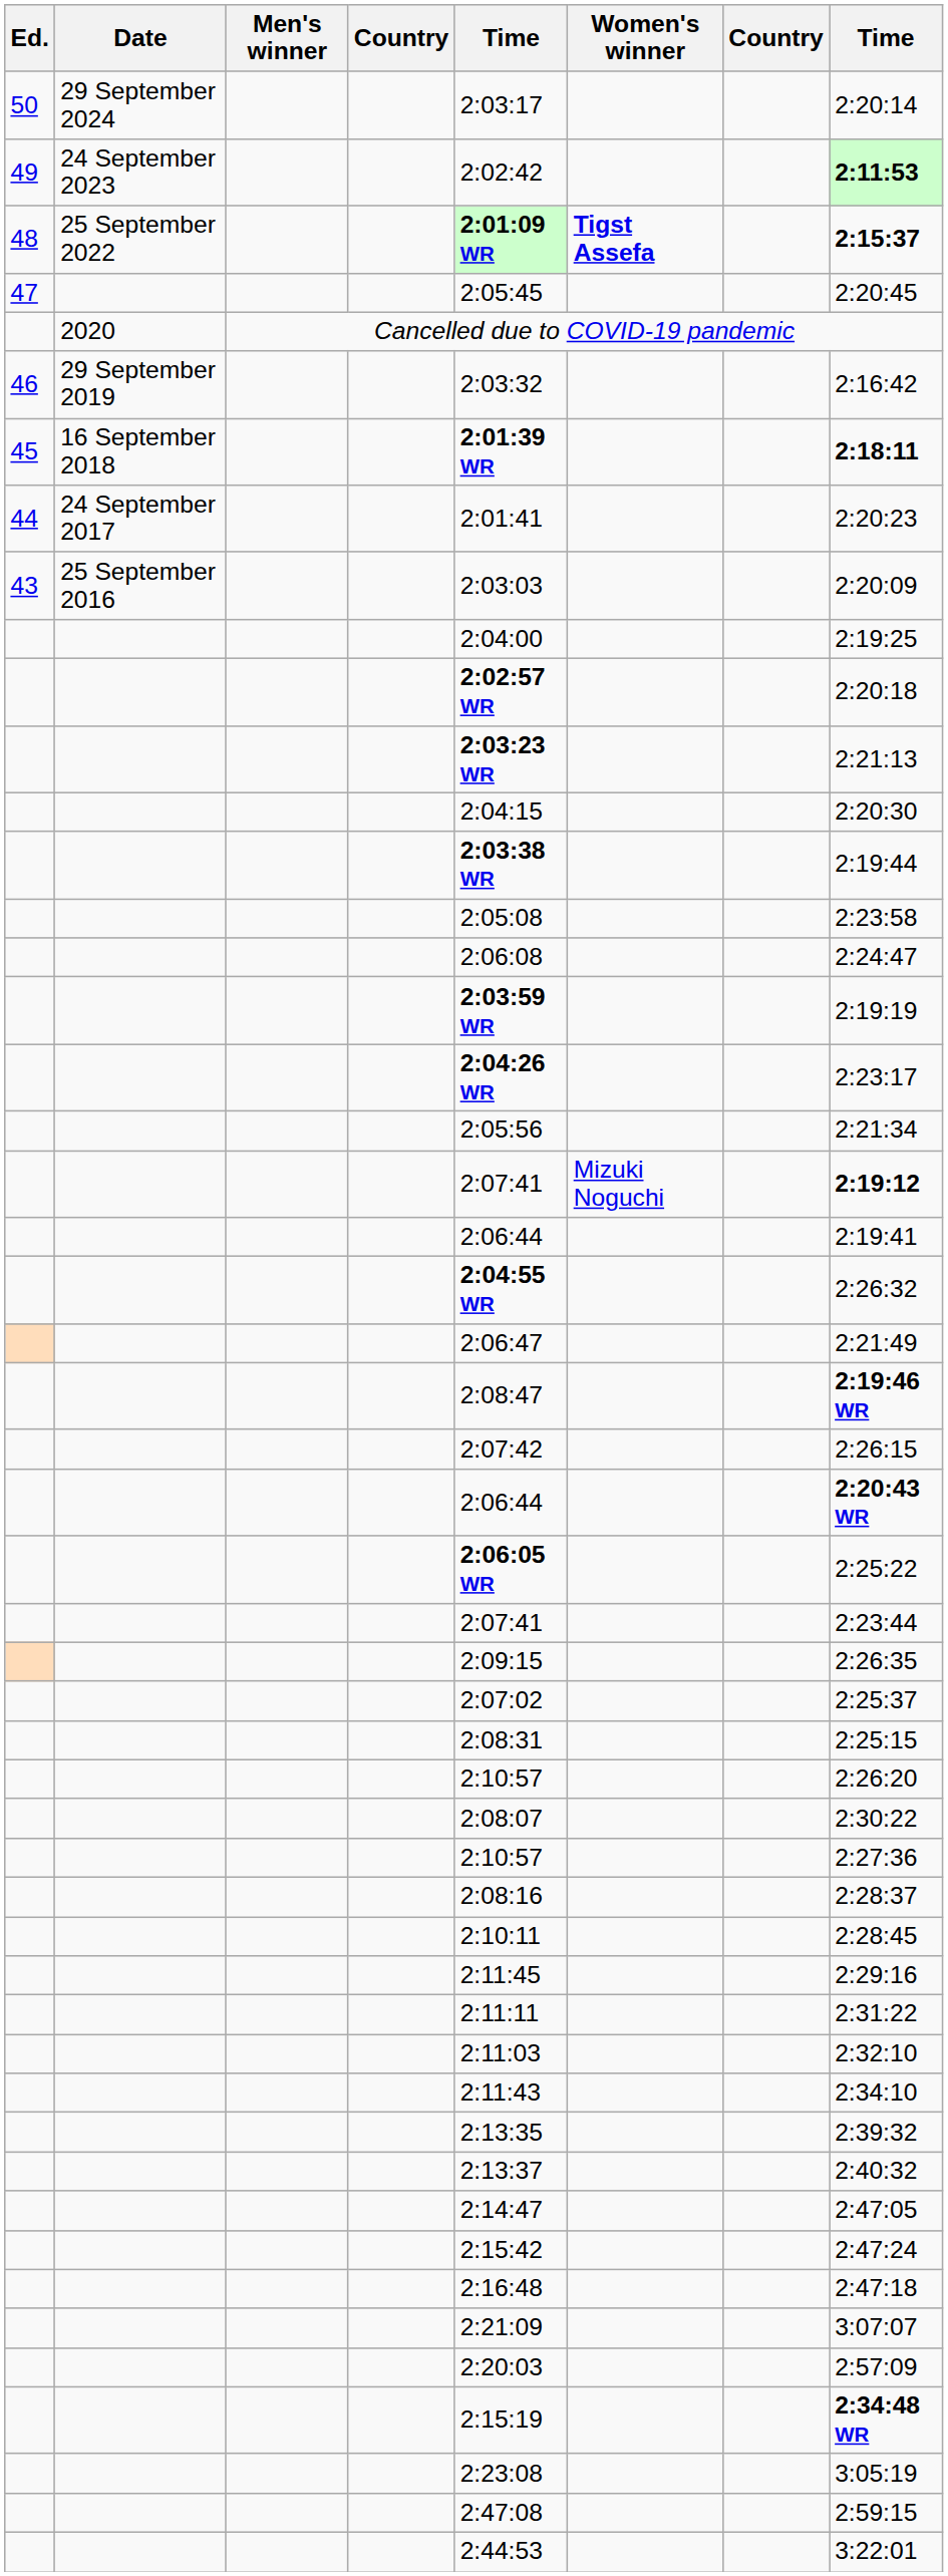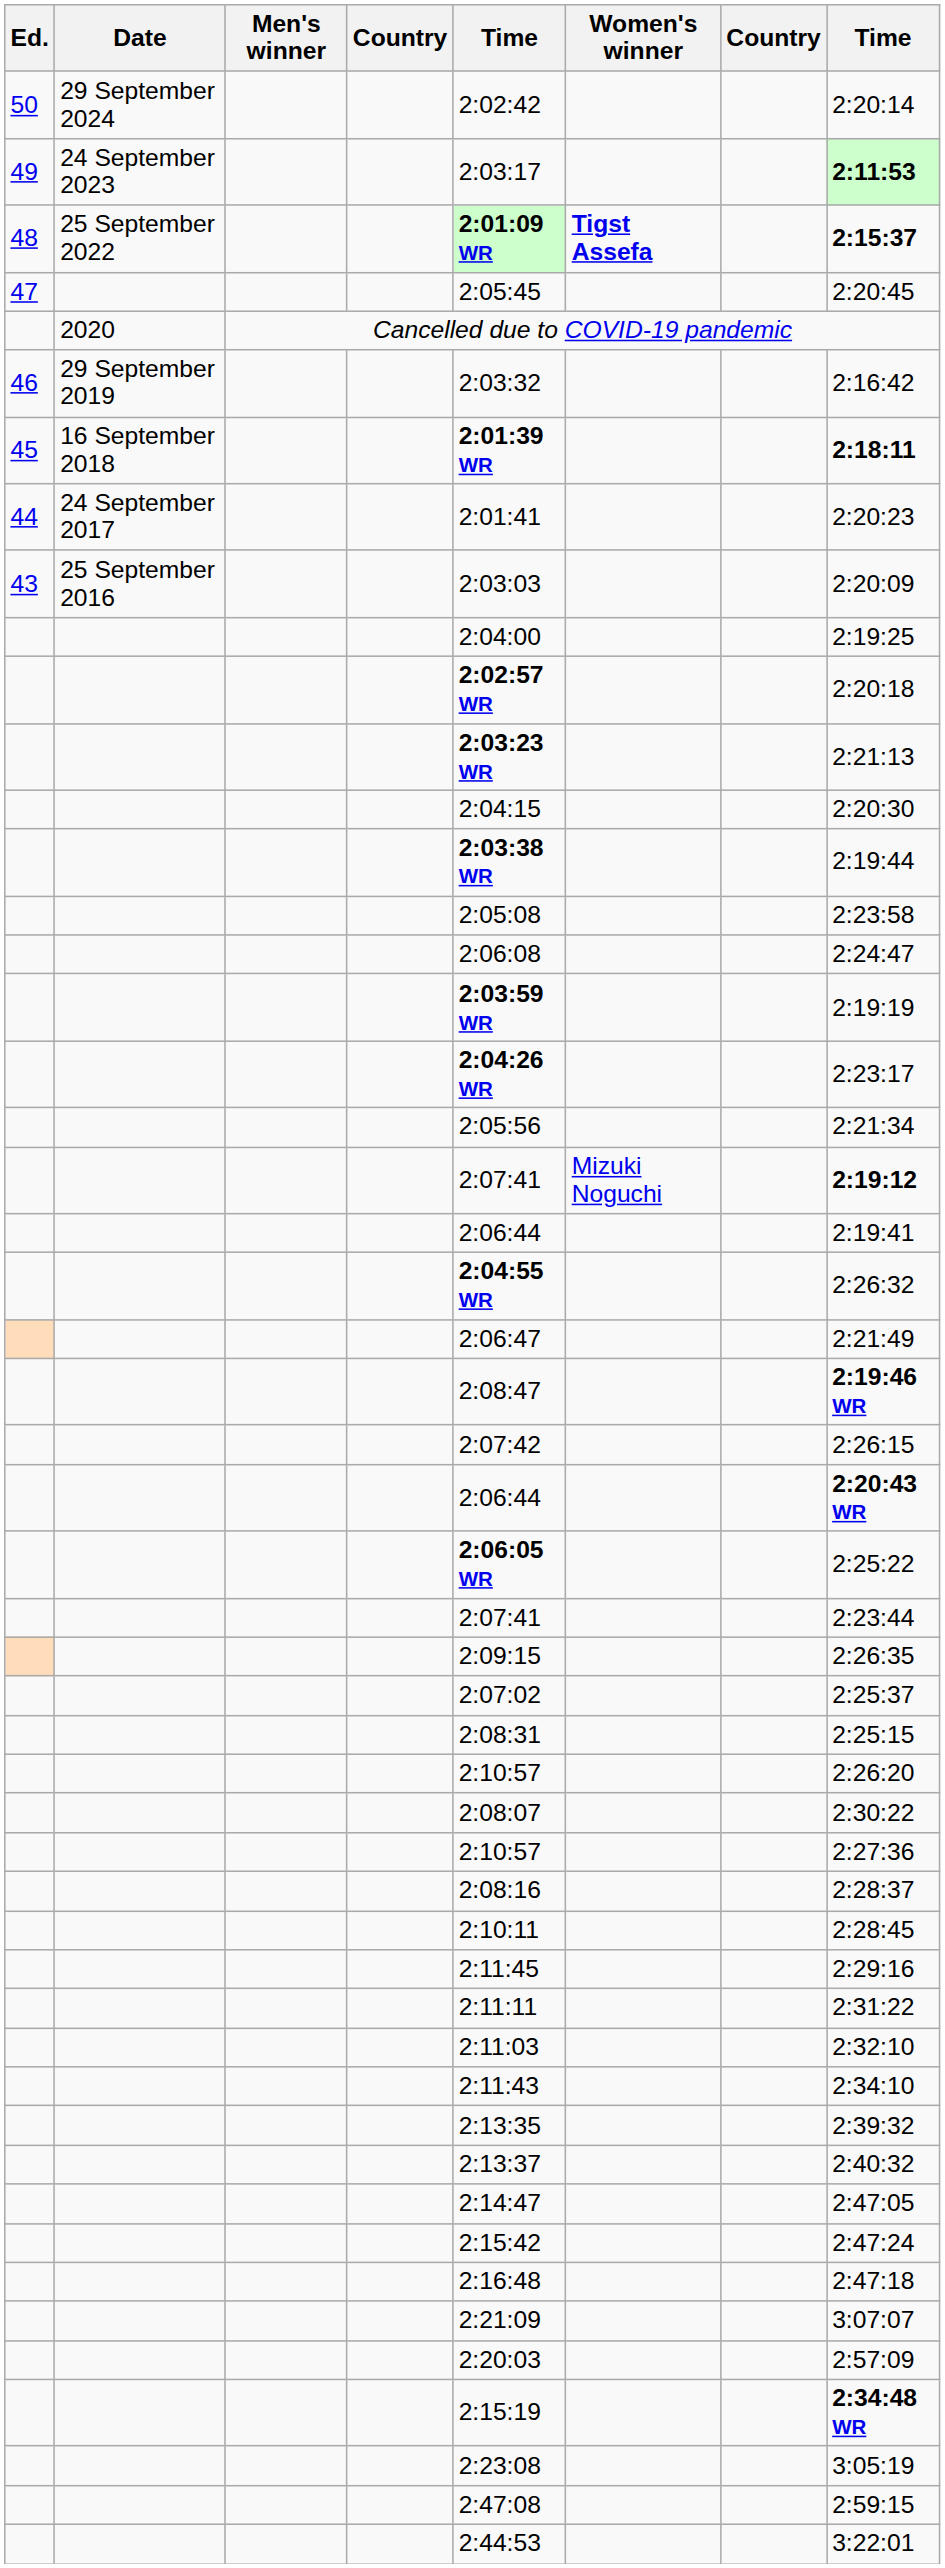50 | column 5: 2:03:17 -> 2:02:42
49 | column 5: 2:02:42 -> 2:03:17
